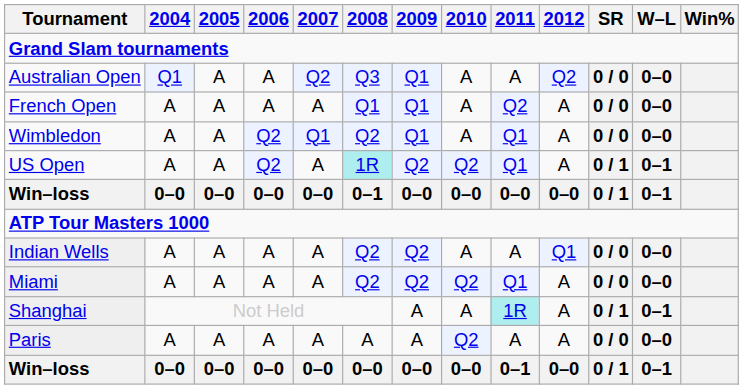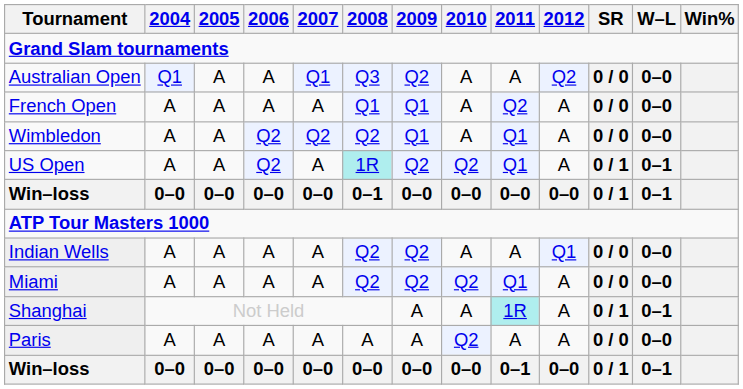Australian Open | 2007: Q2 -> Q1
Australian Open | 2009: Q1 -> Q2
Wimbledon | 2007: Q1 -> Q2
